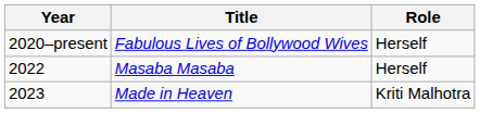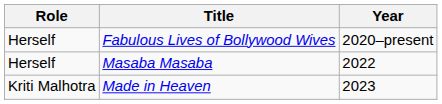columns swapped: Year <-> Role
